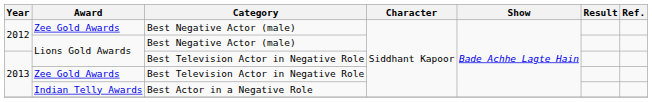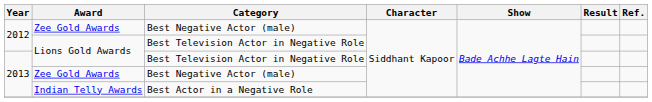2012 / Lions Gold Awards | Category: Best Negative Actor (male) -> Best Television Actor in Negative Role
2013 / Zee Gold Awards | Category: Best Television Actor in Negative Role -> Best Negative Actor (male)
